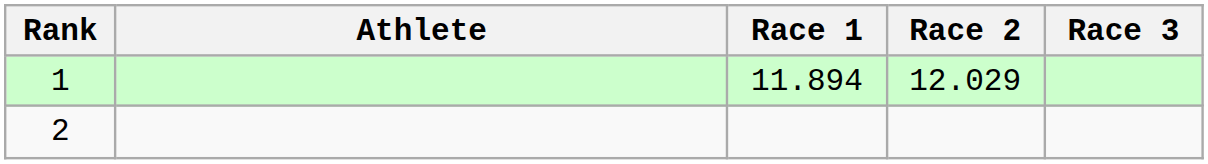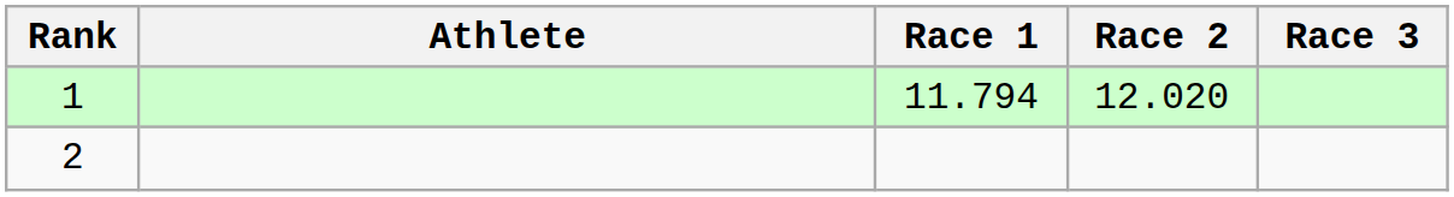1 | Race 1: 11.894 -> 11.794
1 | Race 2: 12.029 -> 12.020
